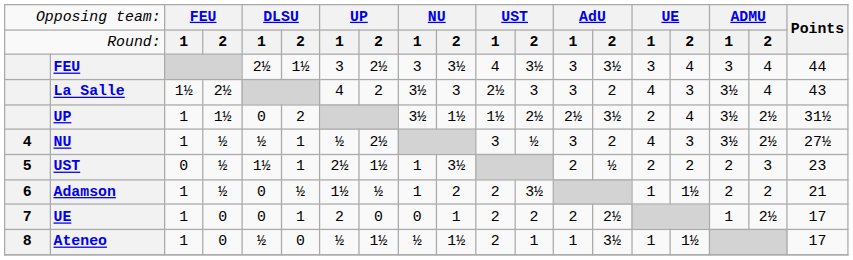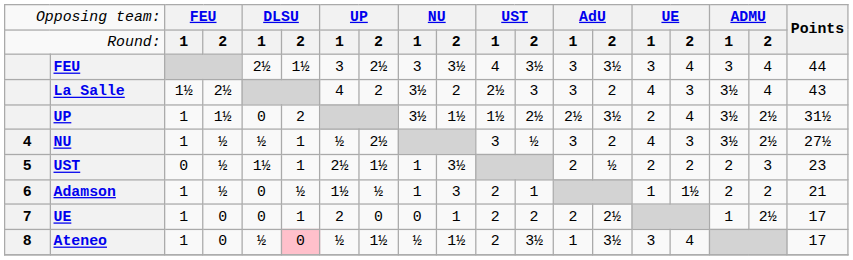La Salle | column 10: 3 -> 2
Adamson | column 10: 2 -> 3
Adamson | column 12: 3½ -> 1
Ateneo | column 6: no background -> pink background
Ateneo | column 12: 1 -> 3½
Ateneo | column 15: 1 -> 3
Ateneo | column 16: 1½ -> 4
